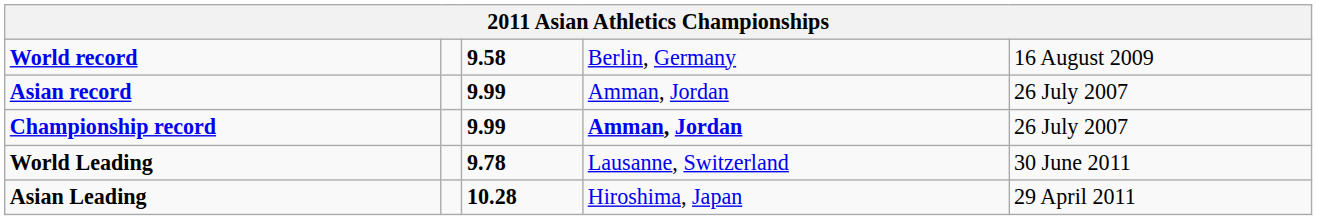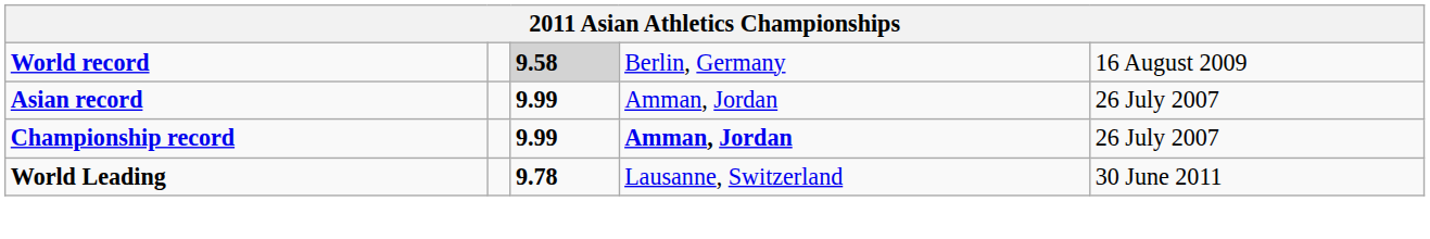World record | column 3: no background -> lightgrey background
- row: Asian Leading | 10.28 | Hiroshima, Japan | 29 April 2011
